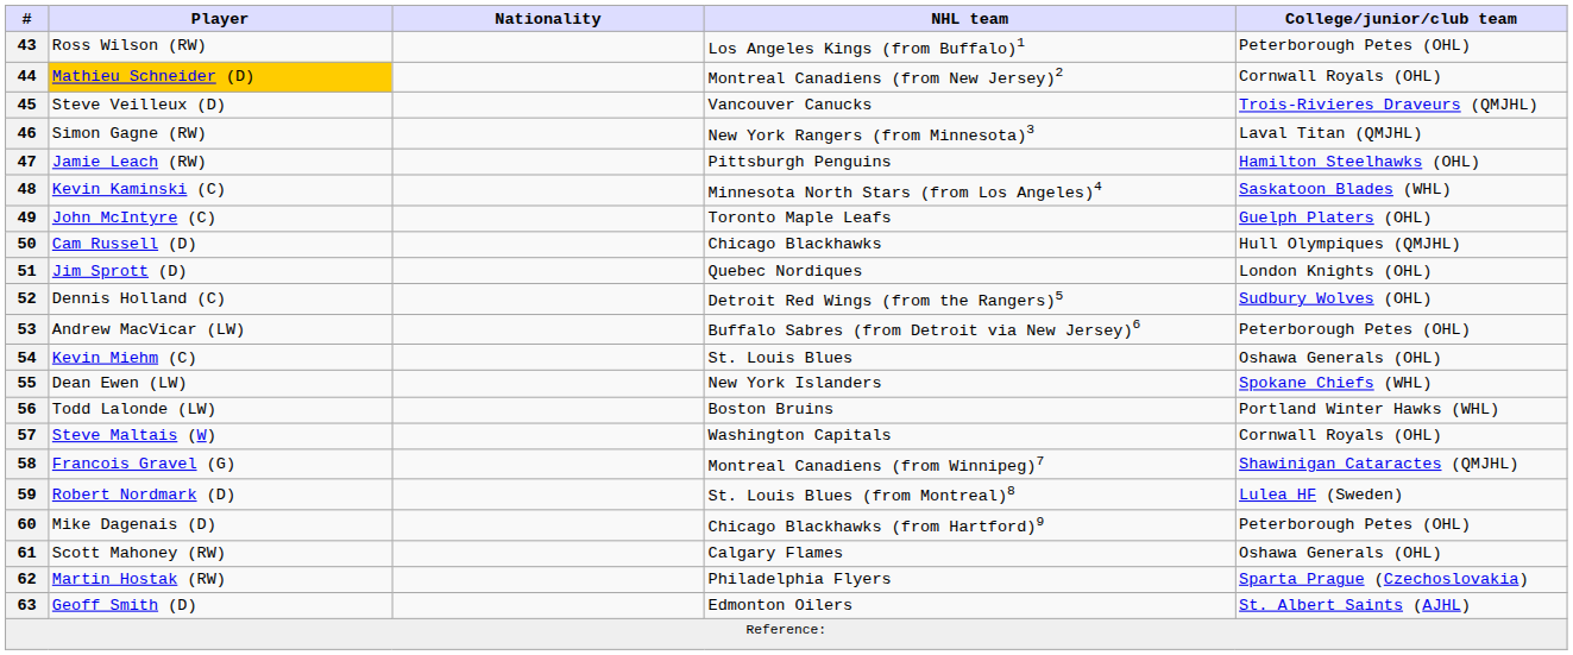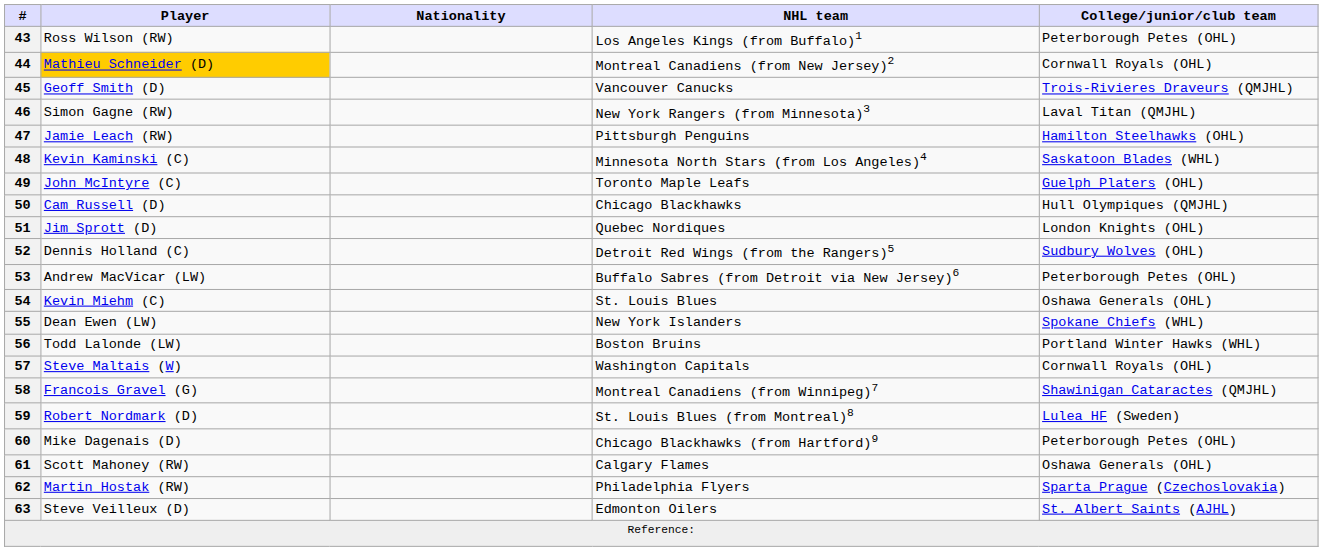45 | Player: Steve Veilleux (D) -> Geoff Smith (D)
63 | Player: Geoff Smith (D) -> Steve Veilleux (D)
